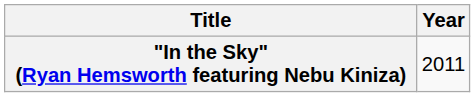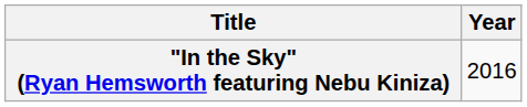"In the Sky" (Ryan Hemsworth featuring Nebu Kiniza) | Year: 2011 -> 2016
